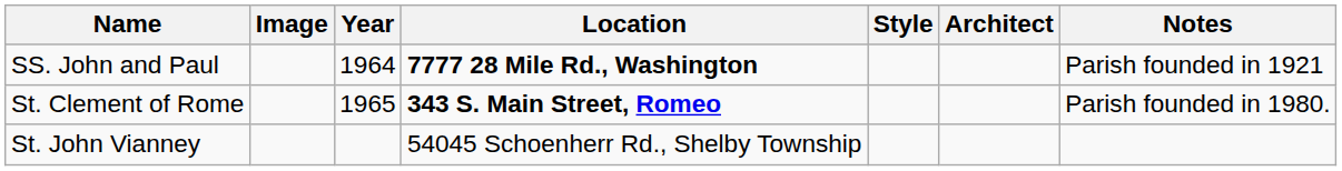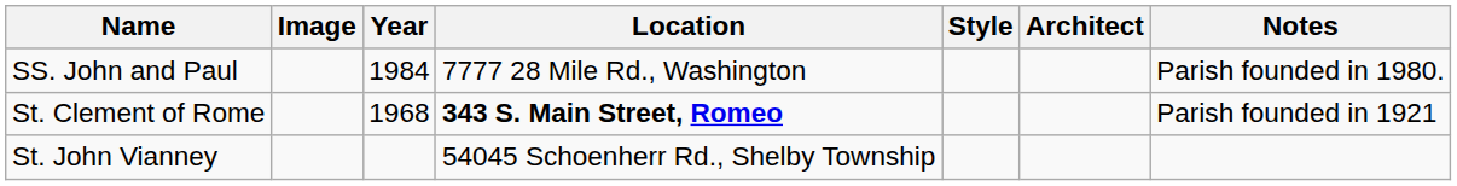SS. John and Paul | Year: 1964 -> 1984
SS. John and Paul | Location: bold -> normal
SS. John and Paul | Notes: Parish founded in 1921 -> Parish founded in 1980.
St. Clement of Rome | Year: 1965 -> 1968
St. Clement of Rome | Notes: Parish founded in 1980. -> Parish founded in 1921
